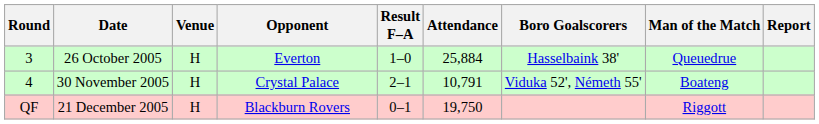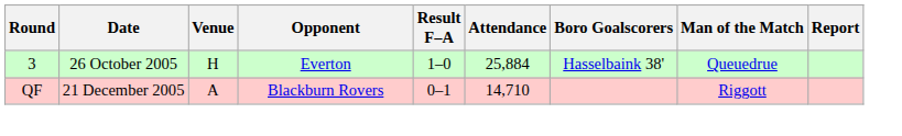- row: 4 | 30 November 2005 | H | Crystal Palace | 2–1 | 10,791 | Viduka 52', Németh 55' | Boateng
21 December 2005 | Venue: H -> A
21 December 2005 | Attendance: 19,750 -> 14,710
